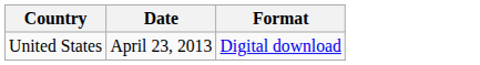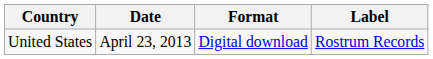+ column: Label | Rostrum Records
